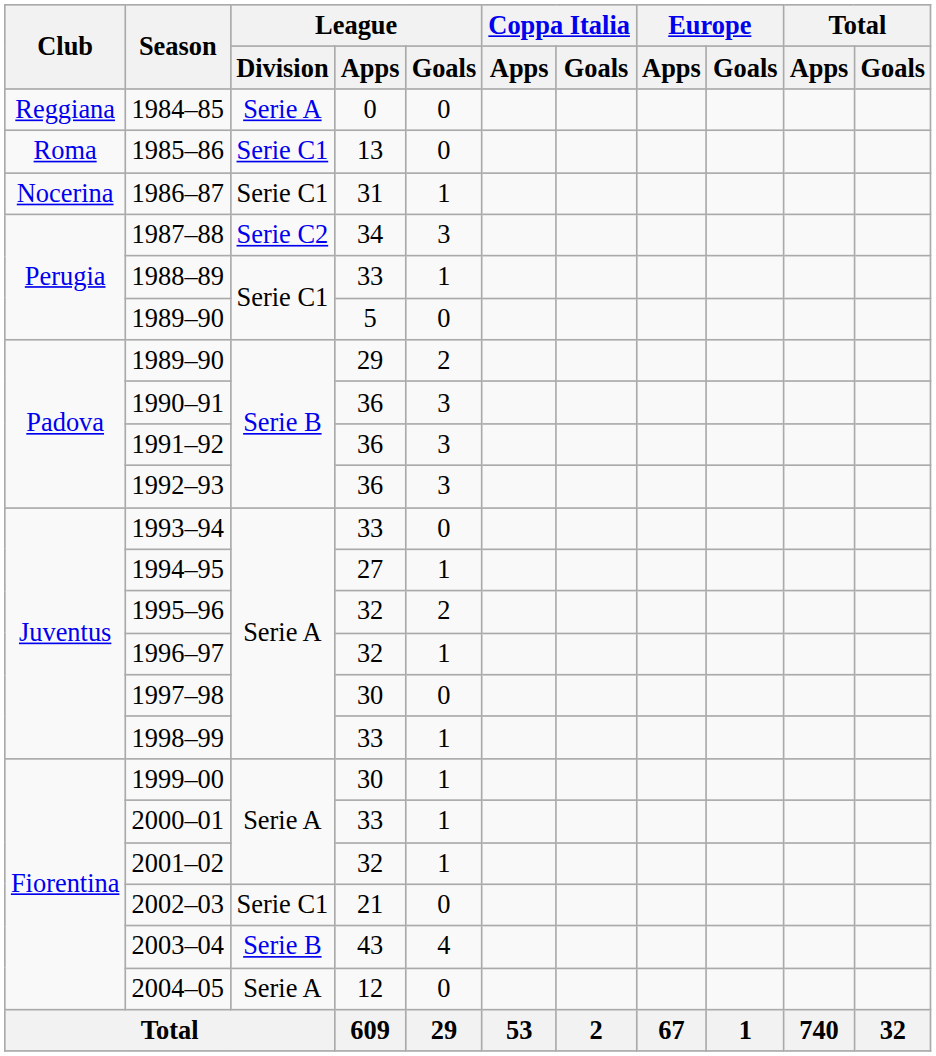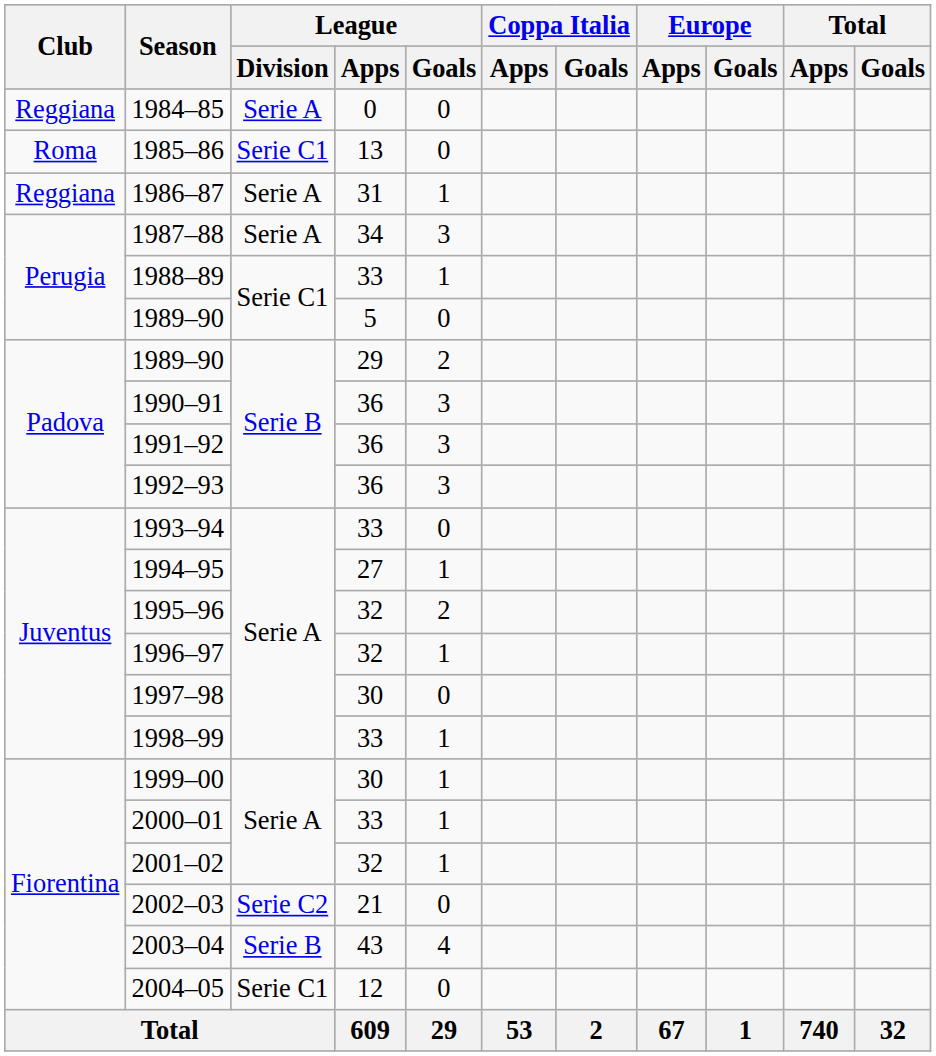1986–87 | Club: Nocerina -> Reggiana
1986–87 | League / Division: Serie C1 -> Serie A
1987–88 | League / Division: Serie C2 -> Serie A
2002–03 | League / Division: Serie C1 -> Serie C2
2004–05 | League / Division: Serie A -> Serie C1
